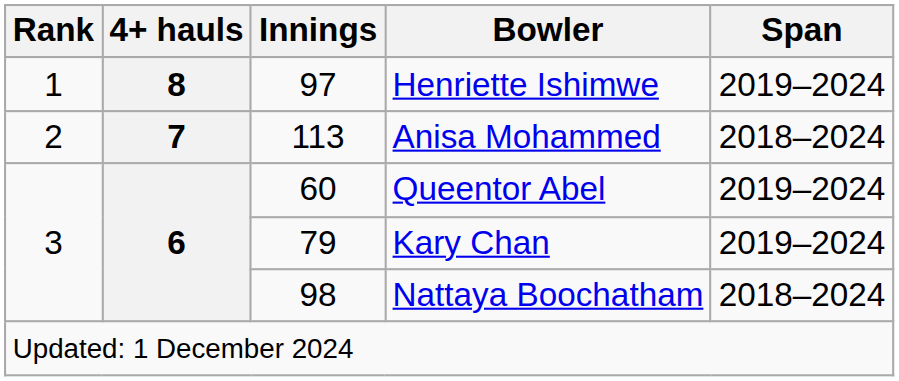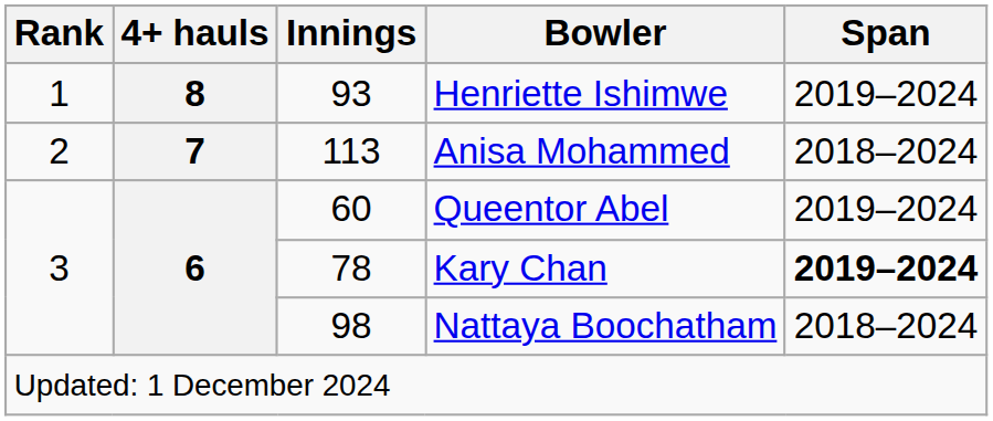Henriette Ishimwe | Innings: 97 -> 93
Kary Chan | Innings: 79 -> 78
Kary Chan | Span: normal -> bold
